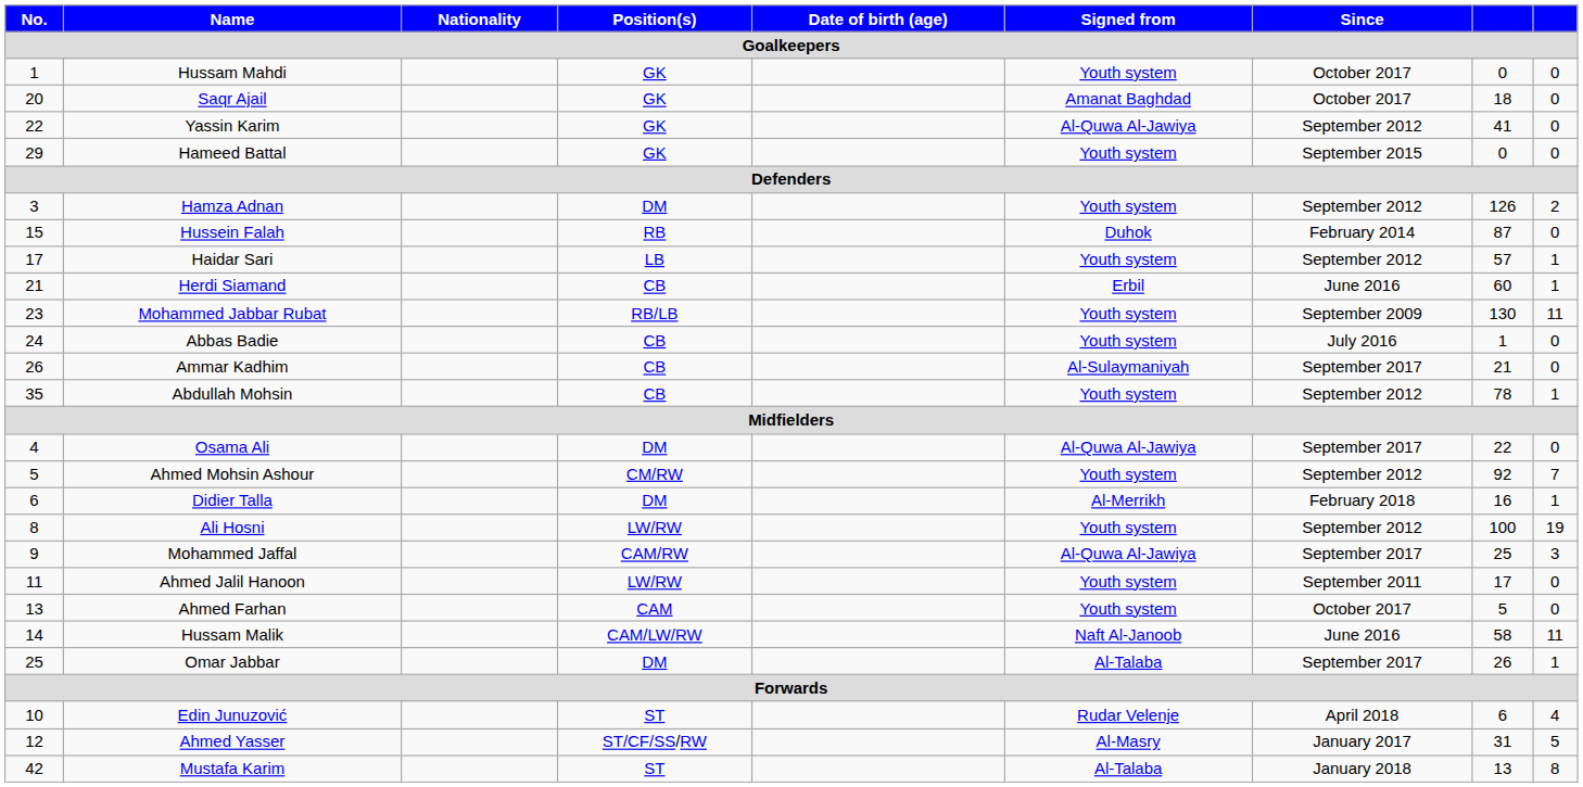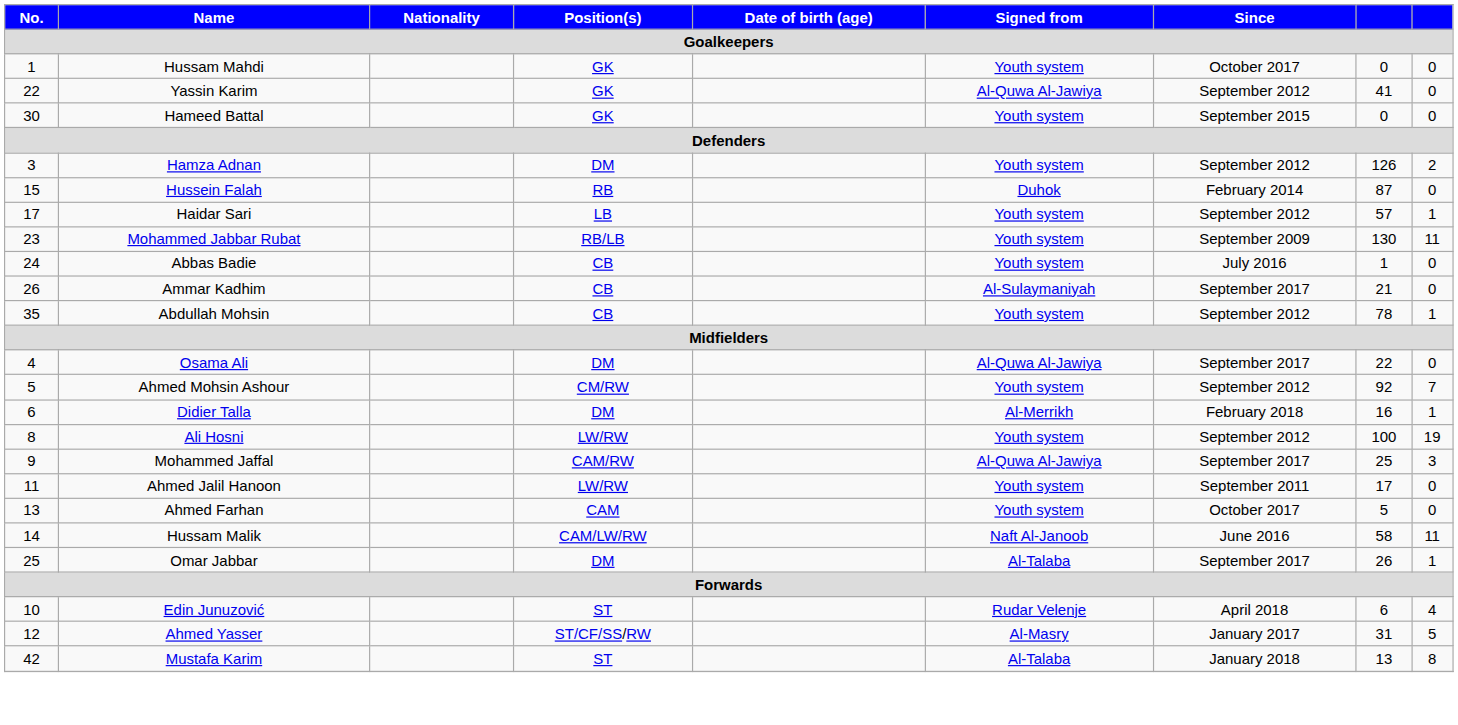- row: 20 | Saqr Ajail | GK | Amanat Baghdad | October 2017 | 18 | 0
Hameed Battal | No.: 29 -> 30
- row: 21 | Herdi Siamand | CB | Erbil | June 2016 | 60 | 1
